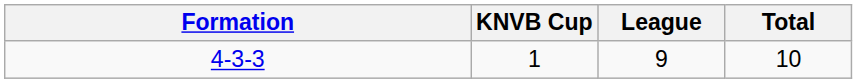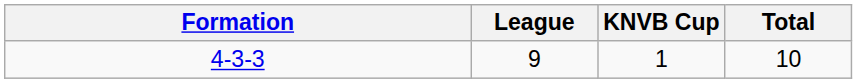columns swapped: League <-> KNVB Cup
